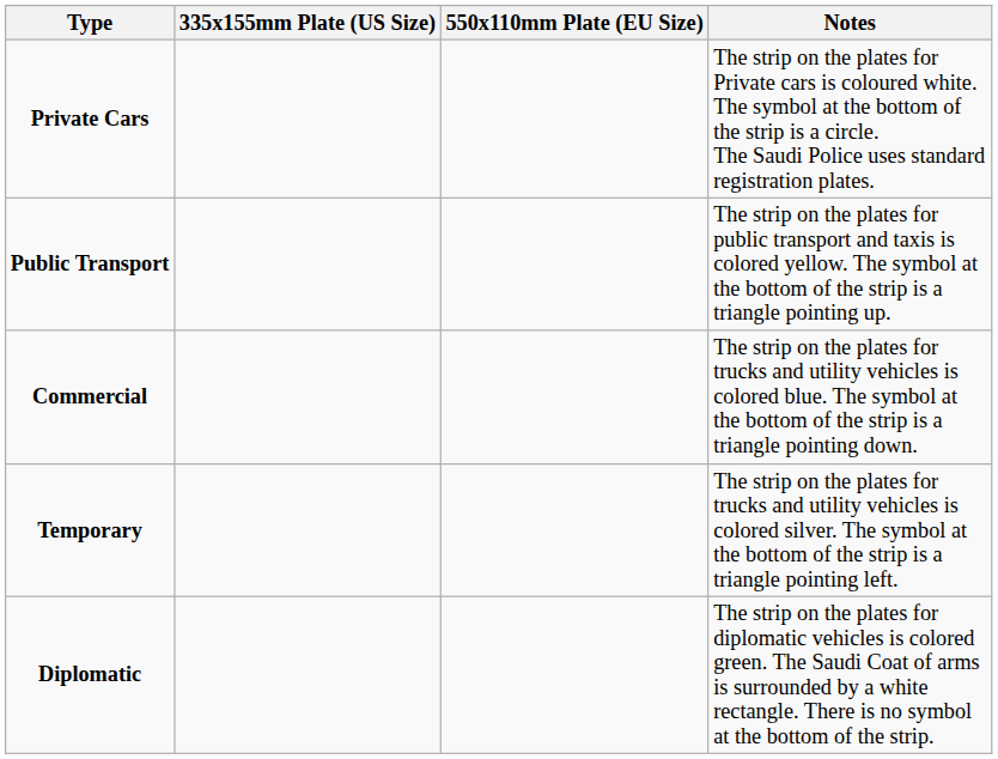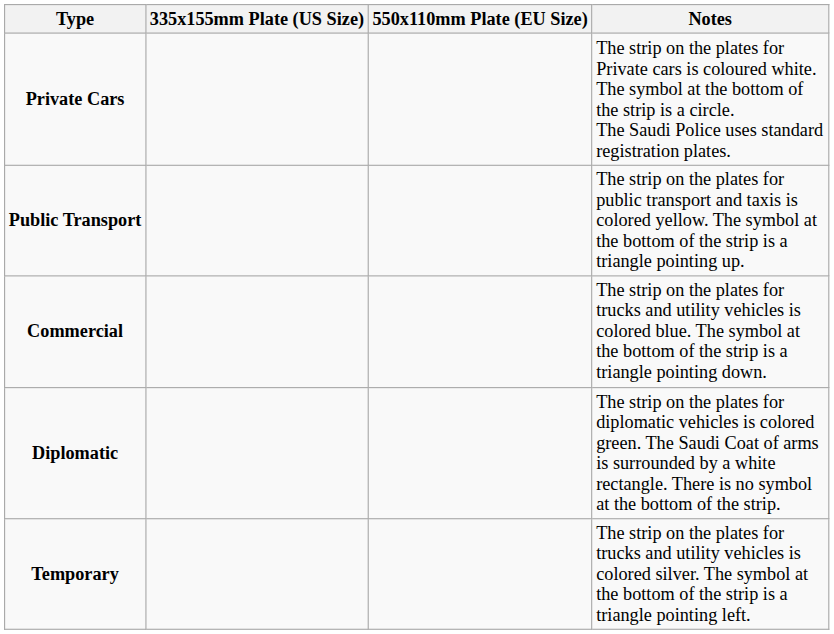rows swapped: Temporary <-> Diplomatic
